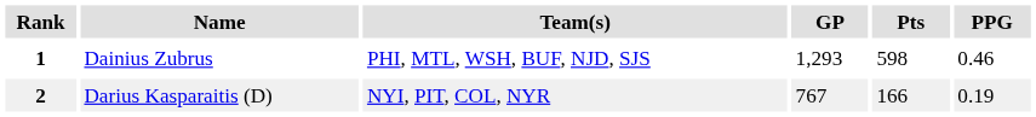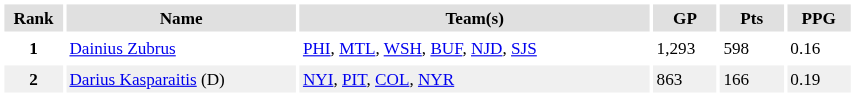1 | PPG: 0.46 -> 0.16
2 | GP: 767 -> 863
